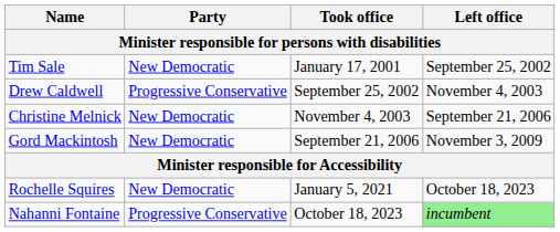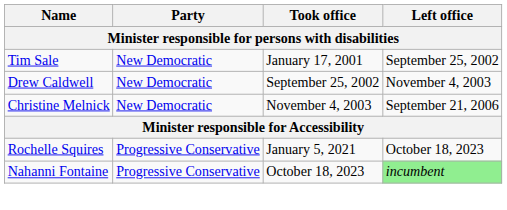Drew Caldwell | Party: Progressive Conservative -> New Democratic
- row: Gord Mackintosh | New Democratic | September 21, 2006 | November 3, 2009
Rochelle Squires | Party: New Democratic -> Progressive Conservative
